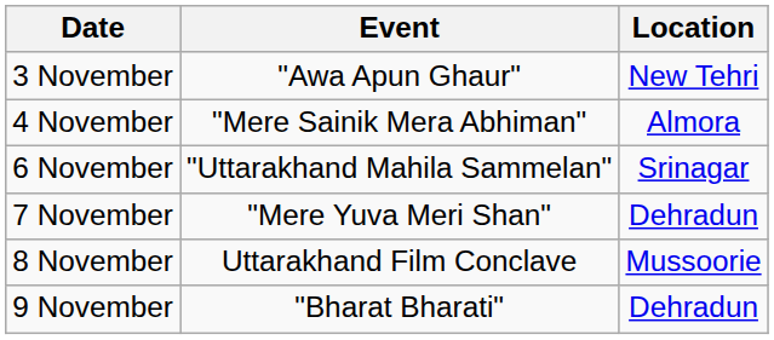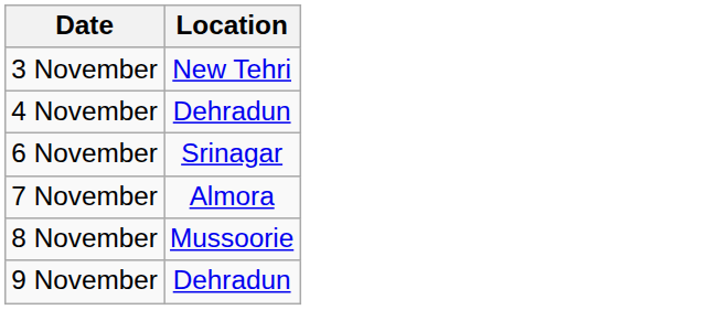- column: Event | "Awa Apun Ghaur" | "Mere Sainik Mera Abhiman" | "Uttarakhand Mahila Sammelan" | "Mere Yuva Meri Shan" | Uttarakhand Film Conclave | "Bharat Bharati"
4 November | Location: Almora -> Dehradun
7 November | Location: Dehradun -> Almora
